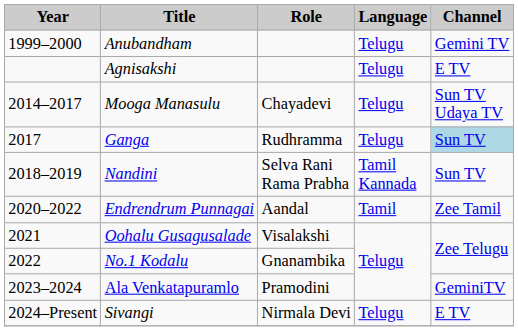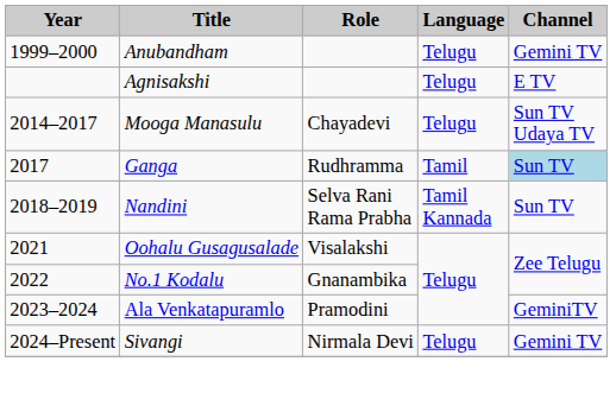Ganga | Language: Telugu -> Tamil
- row: 2020–2022 | Endrendrum Punnagai | Aandal | Tamil | Zee Tamil
Sivangi | Channel: E TV -> Gemini TV
